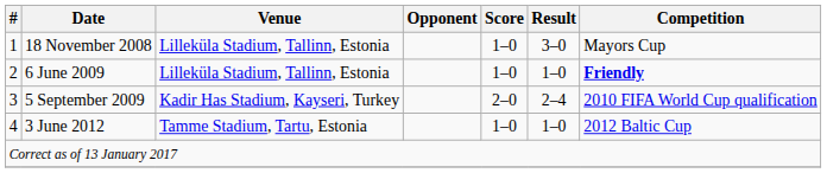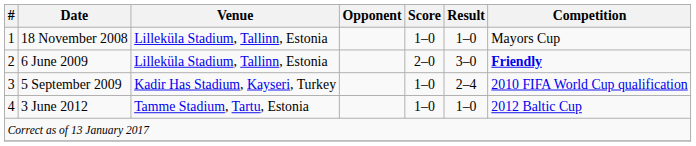18 November 2008 | Result: 3–0 -> 1–0
6 June 2009 | Score: 1–0 -> 2–0
6 June 2009 | Result: 1–0 -> 3–0
5 September 2009 | Score: 2–0 -> 1–0
